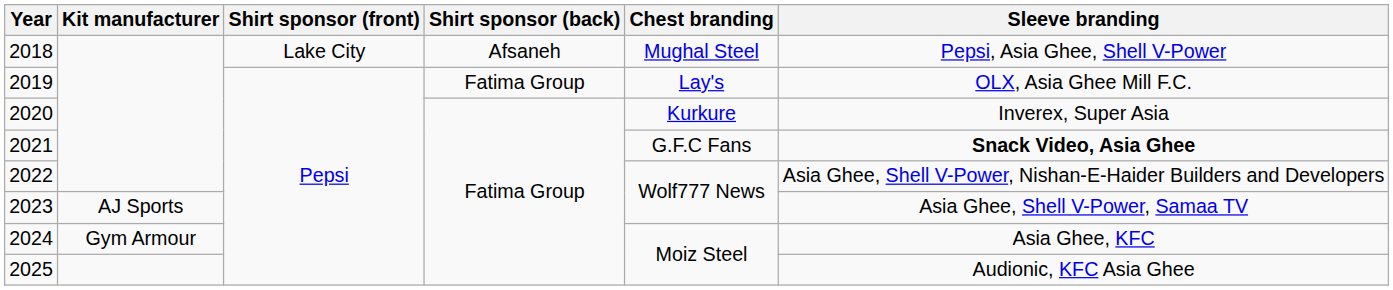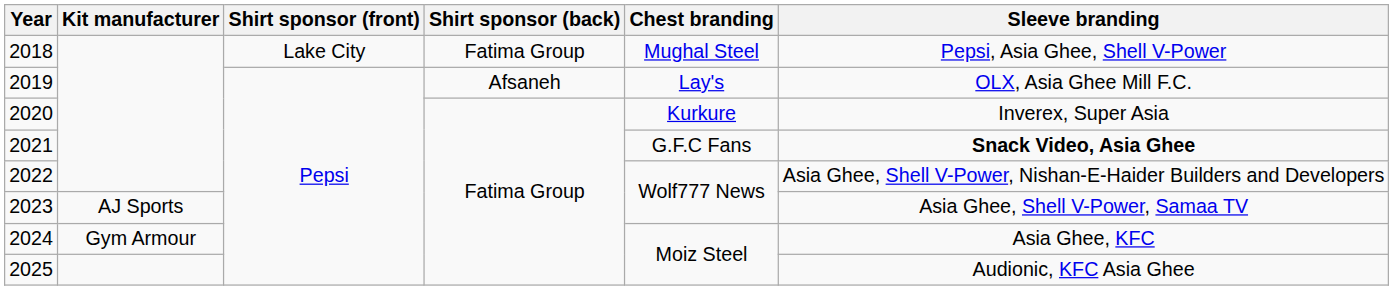2018 | Shirt sponsor (back): Afsaneh -> Fatima Group
2019 | Shirt sponsor (back): Fatima Group -> Afsaneh
